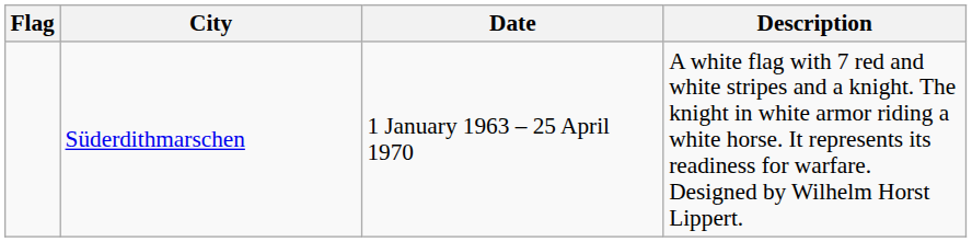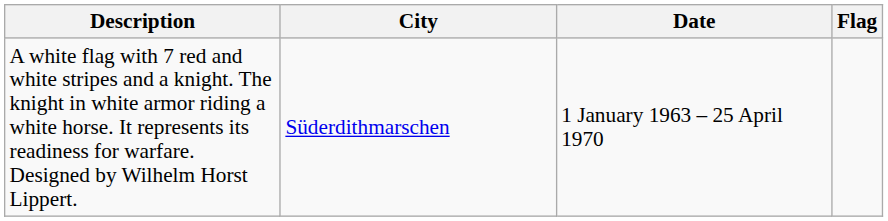columns swapped: Flag <-> Description
